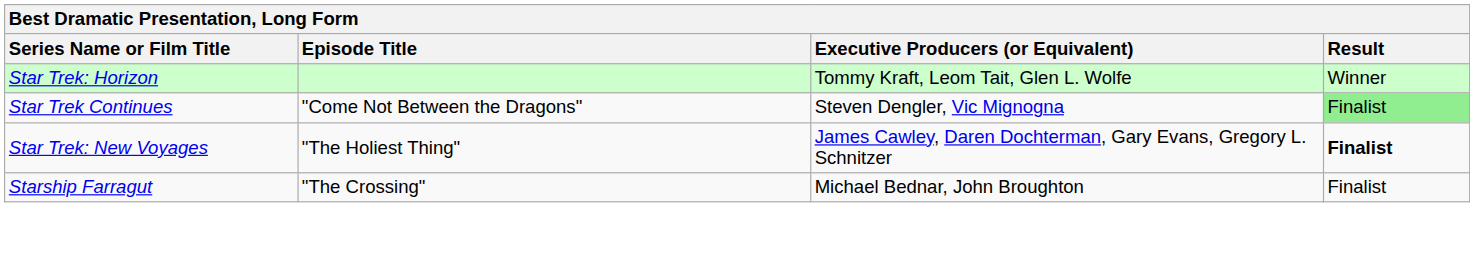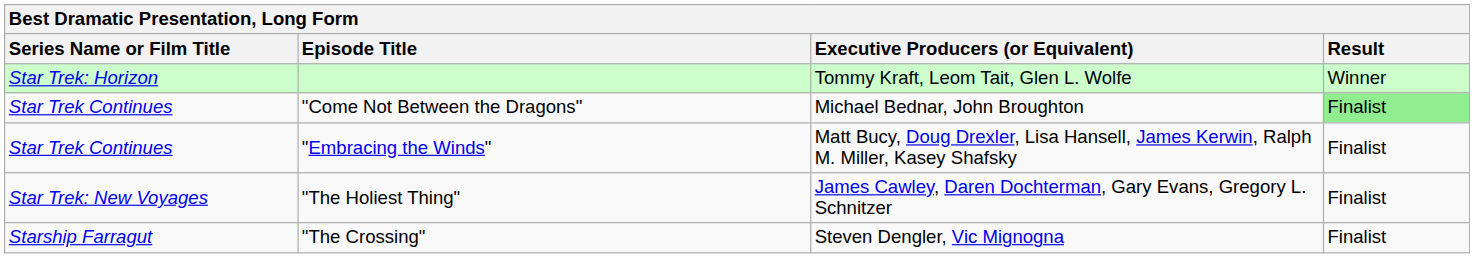"Come Not Between the Dragons" | Executive Producers (or Equivalent): Steven Dengler, Vic Mignogna -> Michael Bednar, John Broughton
+ row: Star Trek Continues | "Embracing the Winds" | Matt Bucy, Doug Drexler, Lisa Hansell, James Kerwin, Ralph M. Miller, Kasey Shafsky | Finalist
"The Holiest Thing" | Result: bold -> normal
"The Crossing" | Executive Producers (or Equivalent): Michael Bednar, John Broughton -> Steven Dengler, Vic Mignogna
